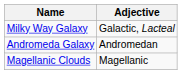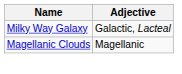- row: Andromeda Galaxy | Andromedan
